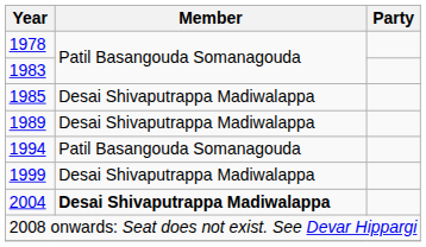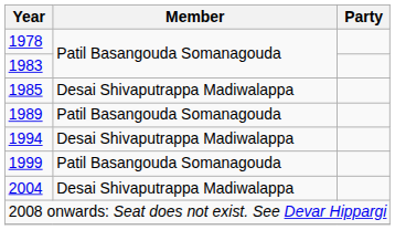1989 | Member: Desai Shivaputrappa Madiwalappa -> Patil Basangouda Somanagouda
1994 | Member: Patil Basangouda Somanagouda -> Desai Shivaputrappa Madiwalappa
1999 | Member: Desai Shivaputrappa Madiwalappa -> Patil Basangouda Somanagouda
2004 | Member: bold -> normal
